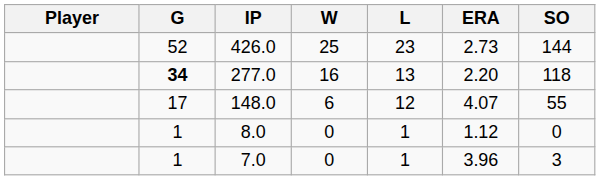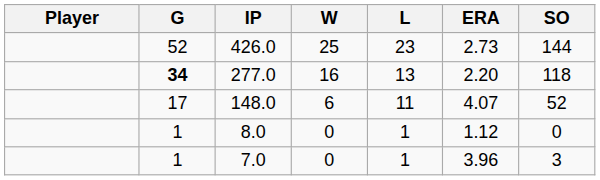148.0 | L: 12 -> 11
148.0 | SO: 55 -> 52
